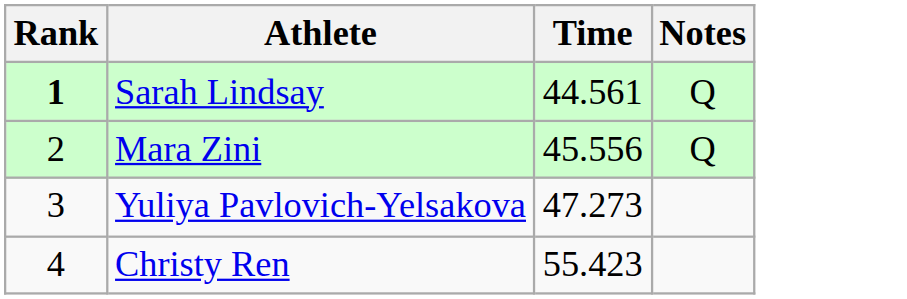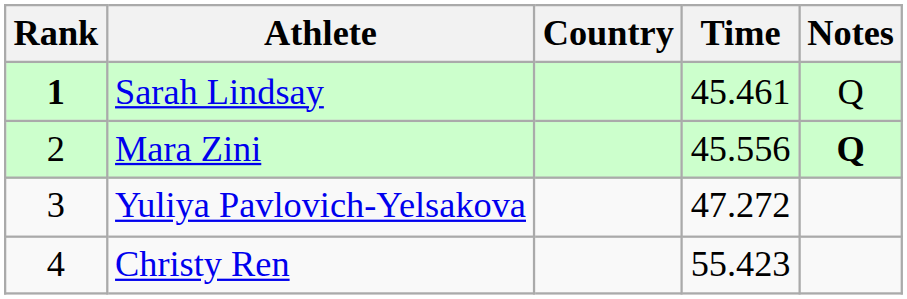+ column: Country
Sarah Lindsay | Time: 44.561 -> 45.461
Mara Zini | Notes: normal -> bold
Yuliya Pavlovich-Yelsakova | Time: 47.273 -> 47.272
